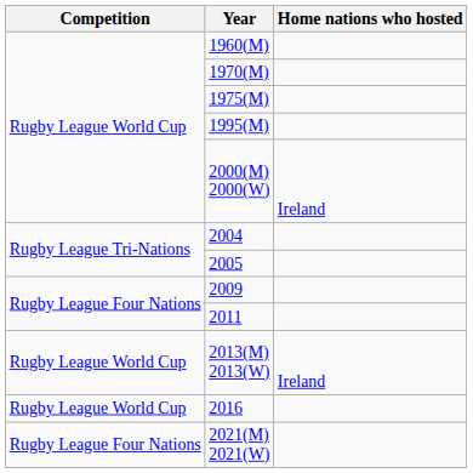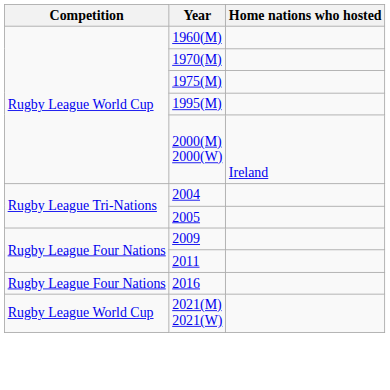- row: Rugby League World Cup | 2013(M) 2013(W) | Ireland
2016 | Competition: Rugby League World Cup -> Rugby League Four Nations
2021(M) 2021(W) | Competition: Rugby League Four Nations -> Rugby League World Cup
